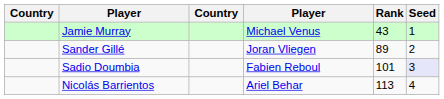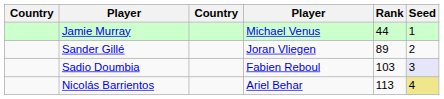Jamie Murray | Rank: 43 -> 44
Sadio Doumbia | Rank: 101 -> 103
Nicolás Barrientos | Seed: no background -> khaki background
